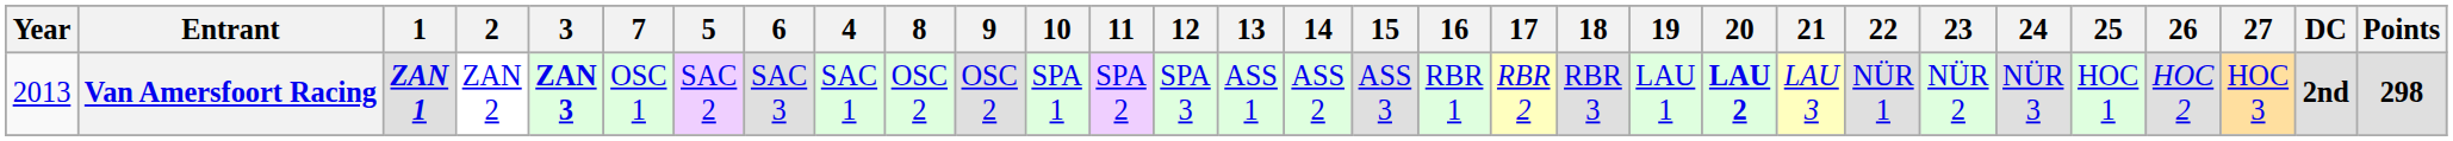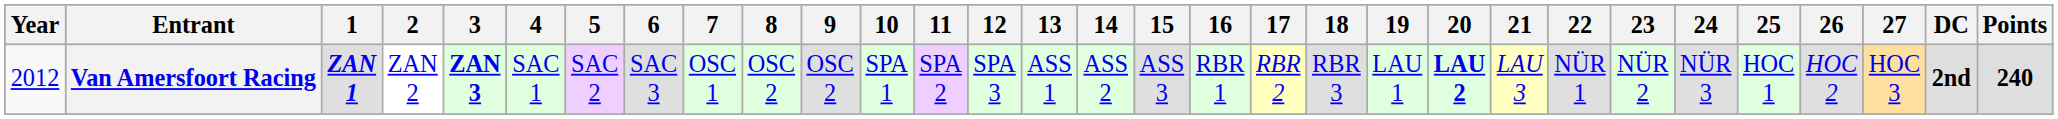columns swapped: 4 <-> 7
Van Amersfoort Racing | Year: 2013 -> 2012
Van Amersfoort Racing | Points: 298 -> 240
